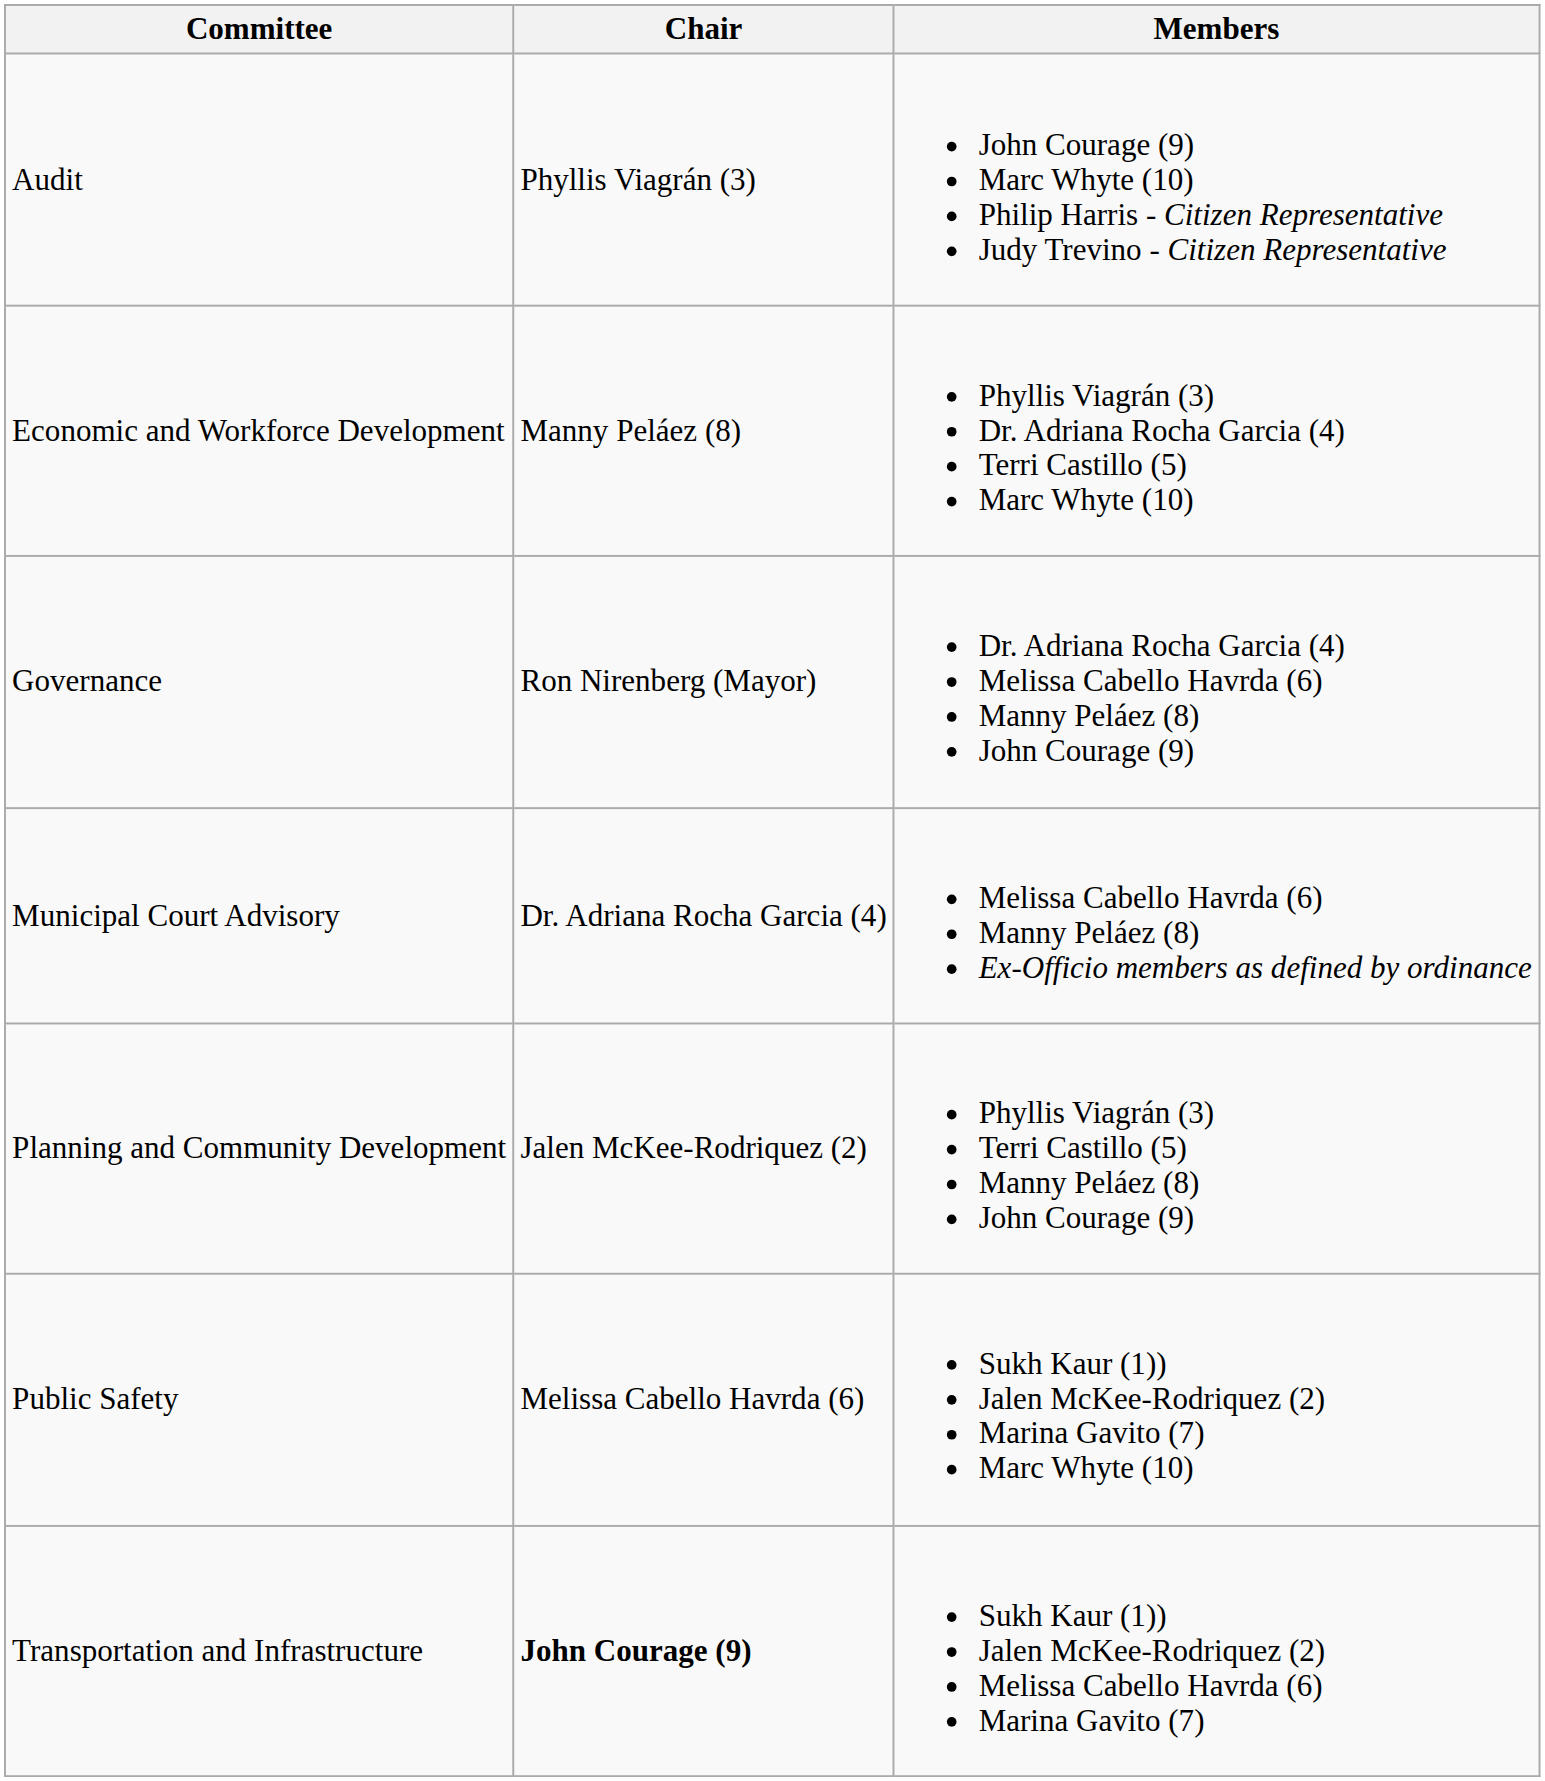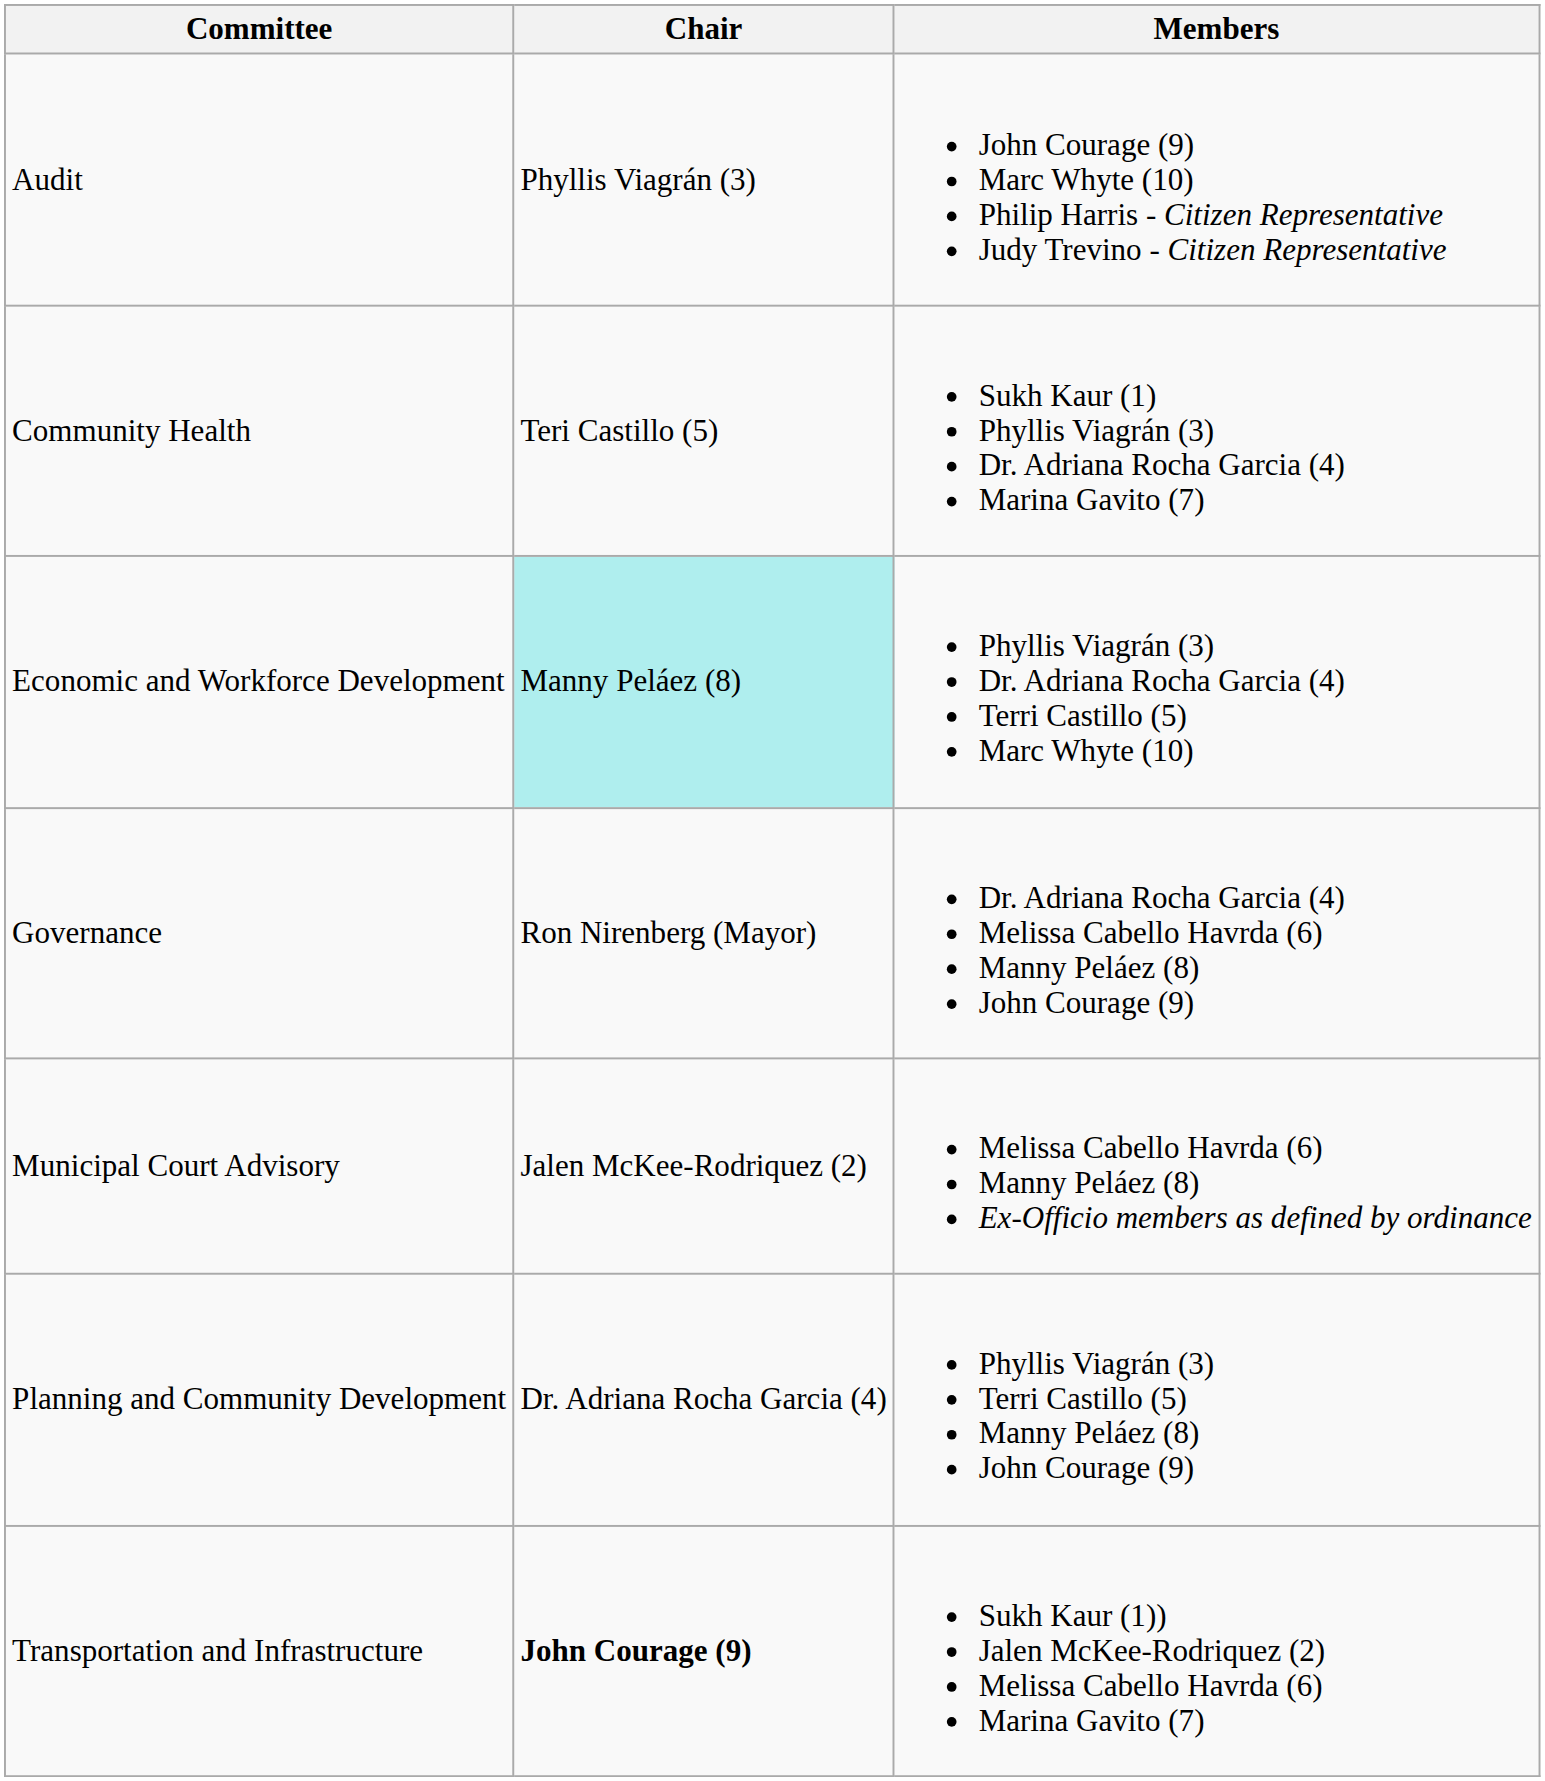+ row: Community Health | Teri Castillo (5) | Sukh Kaur (1) Phyllis Viagrán (3) Dr. Adriana Rocha Garcia (4) Marina Gavito (7)
Economic and Workforce Development | Chair: no background -> paleturquoise background
Municipal Court Advisory | Chair: Dr. Adriana Rocha Garcia (4) -> Jalen McKee-Rodriquez (2)
Planning and Community Development | Chair: Jalen McKee-Rodriquez (2) -> Dr. Adriana Rocha Garcia (4)
- row: Public Safety | Melissa Cabello Havrda (6) | Sukh Kaur (1)) Jalen McKee-Rodriquez (2) Marina Gavito (7) Marc Whyte (10)
